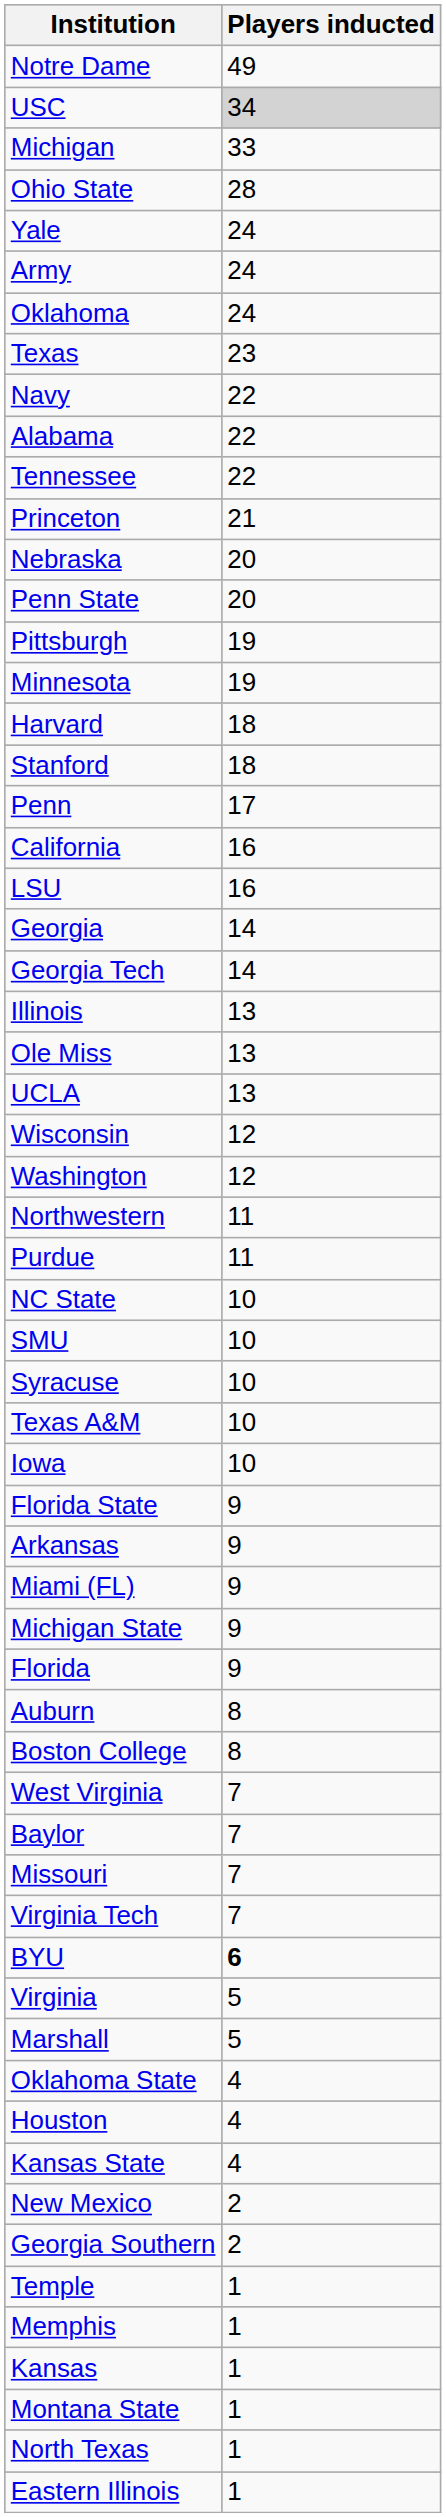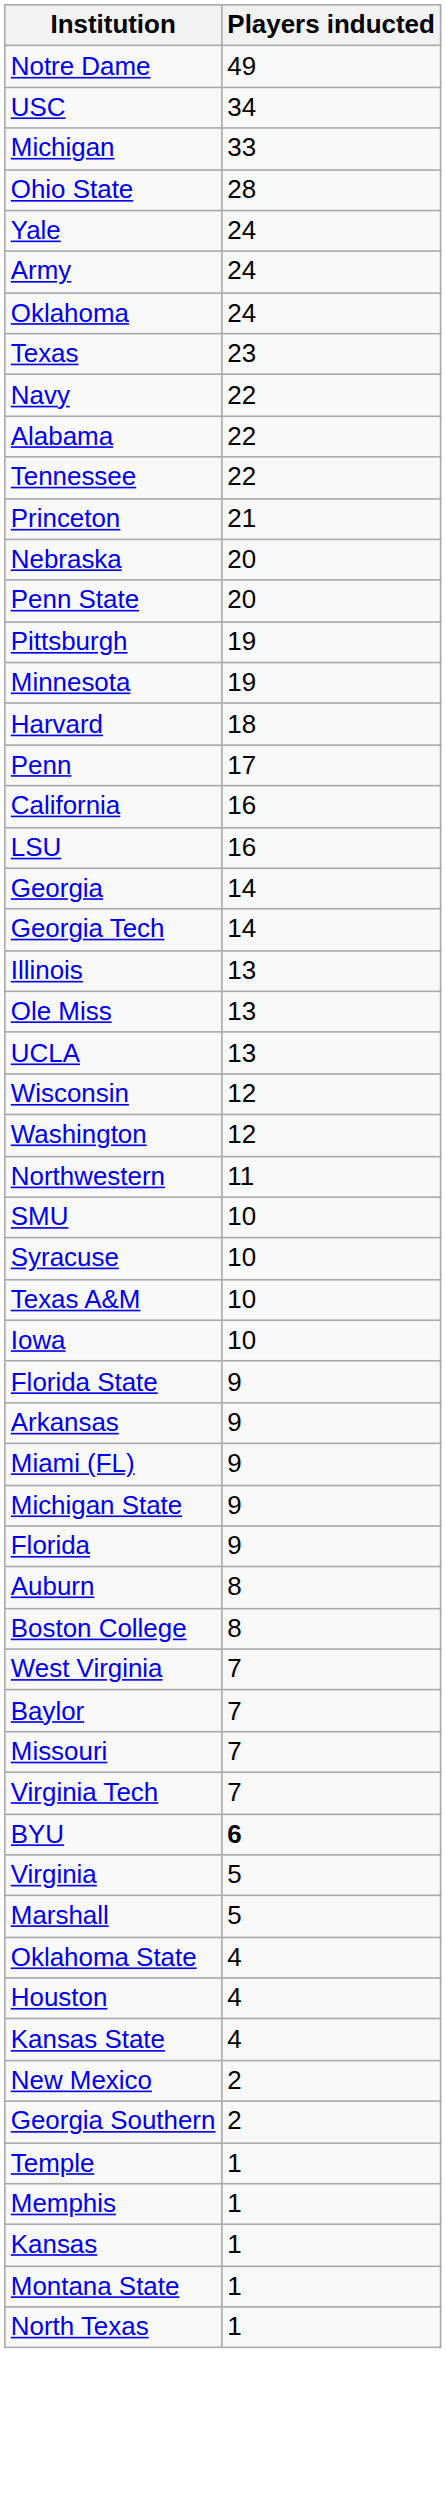USC | Players inducted: lightgrey background -> no background
- row: Stanford | 18
- row: Purdue | 11
- row: NC State | 10
- row: Eastern Illinois | 1
